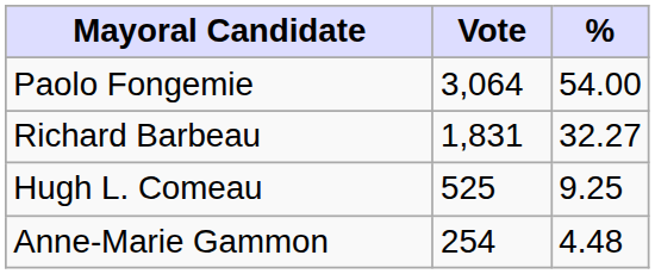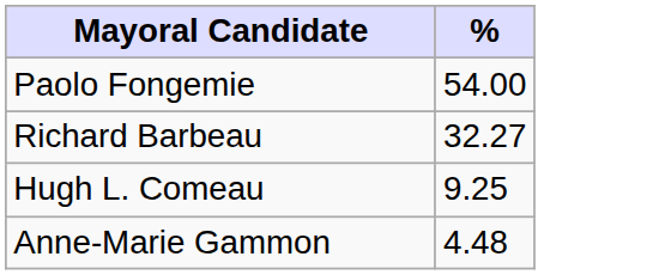- column: Vote | 3,064 | 1,831 | 525 | 254
